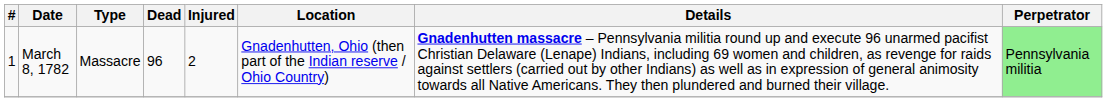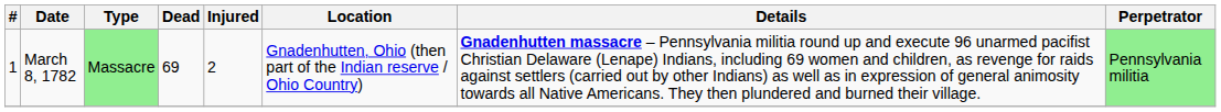March 8, 1782 | Type: no background -> lightgreen background
March 8, 1782 | Dead: 96 -> 69
